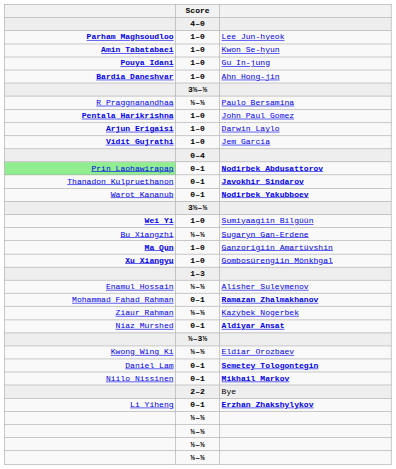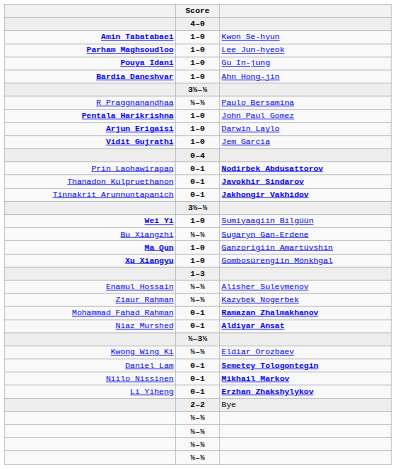rows swapped: Lee Jun-hyeok <-> Kwon Se-hyun
Nodirbek Abdusattorov | column 1: lightgreen background -> no background
- row: Warot Kananub | 0–1 | Nodirbek Yakubboev
+ row: Tinnakrit Arunnuntapanich | 0–1 | Jakhongir Vakhidov
rows swapped: Ramazan Zhalmakhanov <-> Kazybek Nogerbek
rows swapped: Erzhan Zhakshylykov <-> Bye
